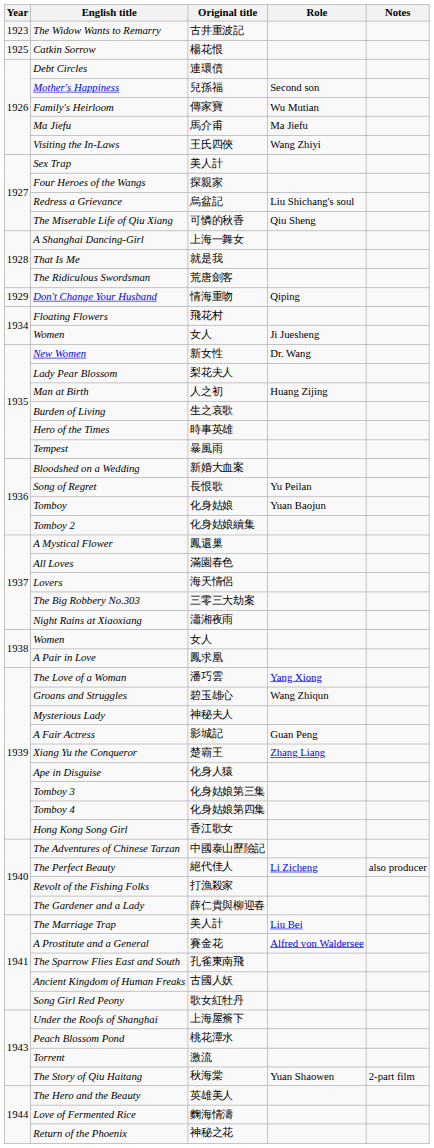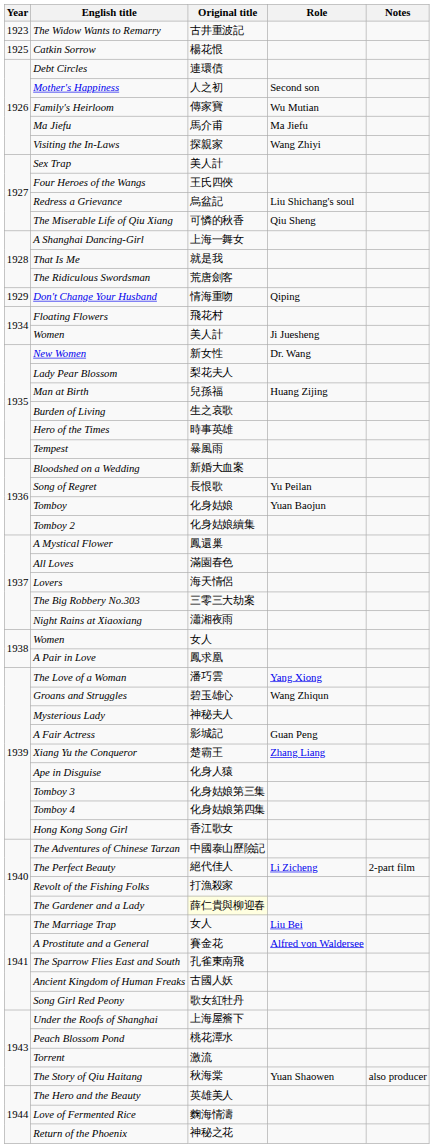Mother's Happiness | Original title: 兒孫福 -> 人之初
Visiting the In-Laws | Original title: 王氏四俠 -> 探親家
Four Heroes of the Wangs | Original title: 探親家 -> 王氏四俠
Women / Ji Juesheng | Original title: 女人 -> 美人計
Man at Birth | Original title: 人之初 -> 兒孫福
The Perfect Beauty | Notes: also producer -> 2-part film
The Gardener and a Lady | Original title: no background -> lightyellow background
The Marriage Trap | Original title: 美人計 -> 女人
The Story of Qiu Haitang | Notes: 2-part film -> also producer
